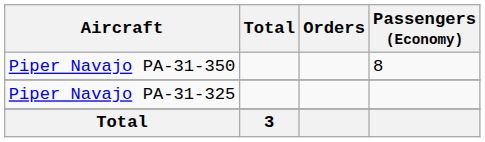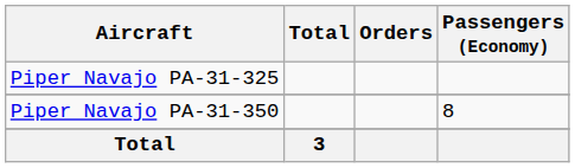rows swapped: Piper Navajo PA-31-325 <-> Piper Navajo PA-31-350
